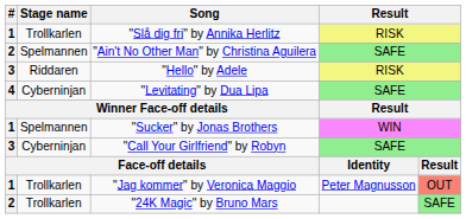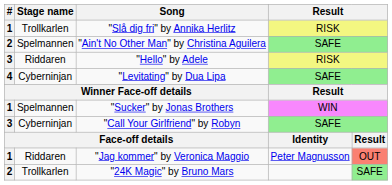"Jag kommer" by Veronica Maggio | Stage name: Trollkarlen -> Riddaren
